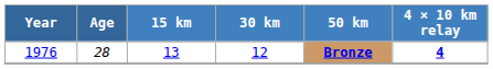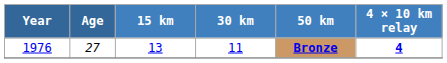1976 | Age: 28 -> 27
1976 | 30 km: 12 -> 11
